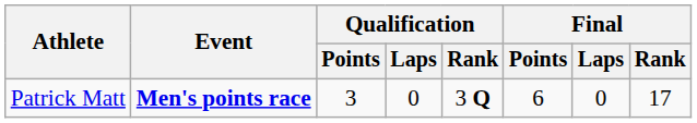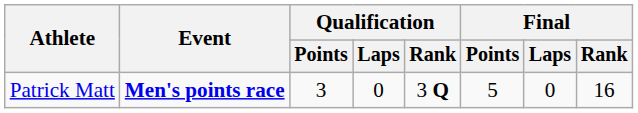Patrick Matt | Final / Points: 6 -> 5
Patrick Matt | Final / Rank: 17 -> 16
